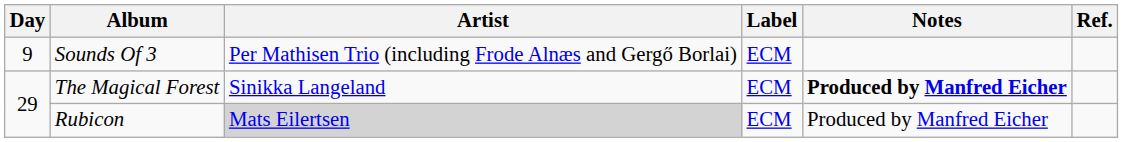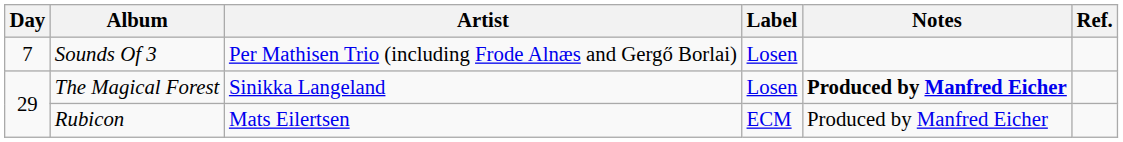Sounds Of 3 | Day: 9 -> 7
Sounds Of 3 | Label: ECM -> Losen
The Magical Forest | Label: ECM -> Losen
Rubicon | Artist: lightgrey background -> no background
